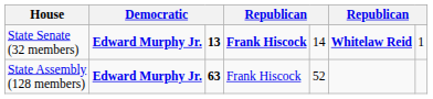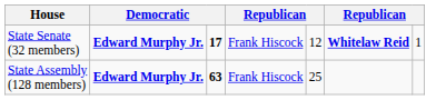State Senate (32 members) | column 3: 13 -> 17
State Senate (32 members) | column 4: bold -> normal
State Senate (32 members) | column 5: 14 -> 12
State Assembly (128 members) | column 5: 52 -> 25
